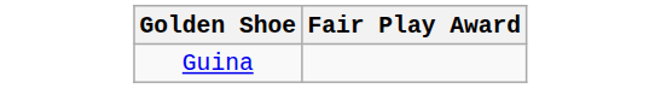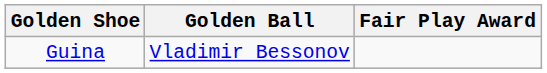+ column: Golden Ball | Vladimir Bessonov
